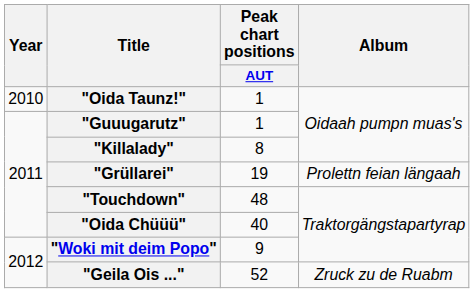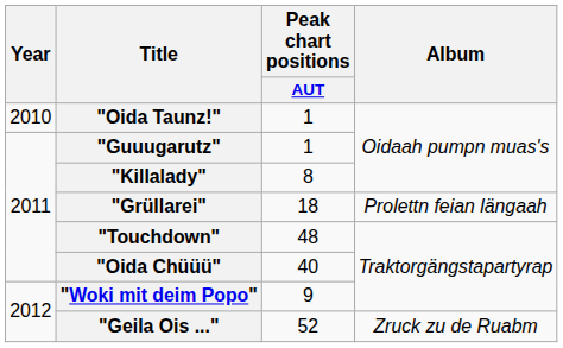"Grüllarei" | Peak chart positions / AUT: 19 -> 18
